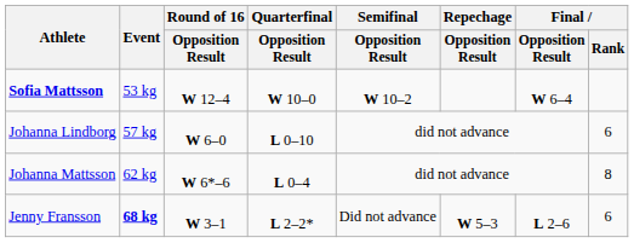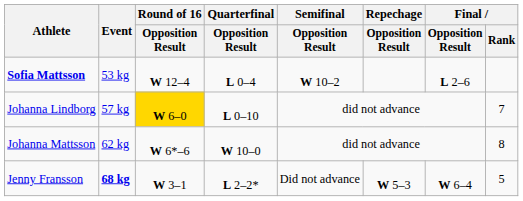Sofia Mattsson | Quarterfinal / Opposition Result: W 10–0 -> L 0–4
Sofia Mattsson | Final / Opposition Result: W 6–4 -> L 2–6
Johanna Lindborg | Round of 16 / Opposition Result: no background -> gold background
Johanna Lindborg | Final / Rank: 6 -> 7
Johanna Mattsson | Quarterfinal / Opposition Result: L 0–4 -> W 10–0
Jenny Fransson | Final / Opposition Result: L 2–6 -> W 6–4
Jenny Fransson | Final / Rank: 6 -> 5
